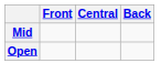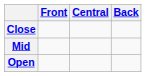+ row: Close
